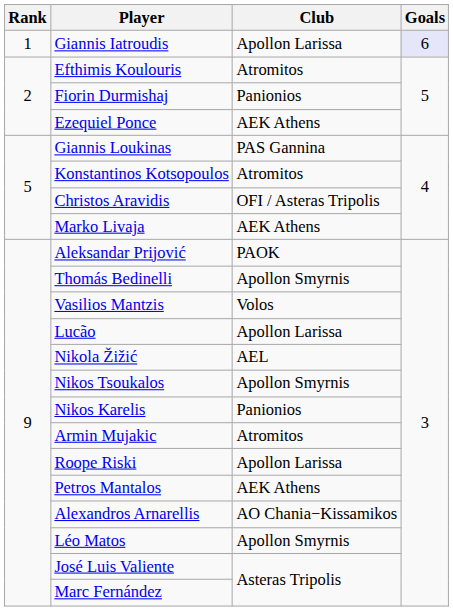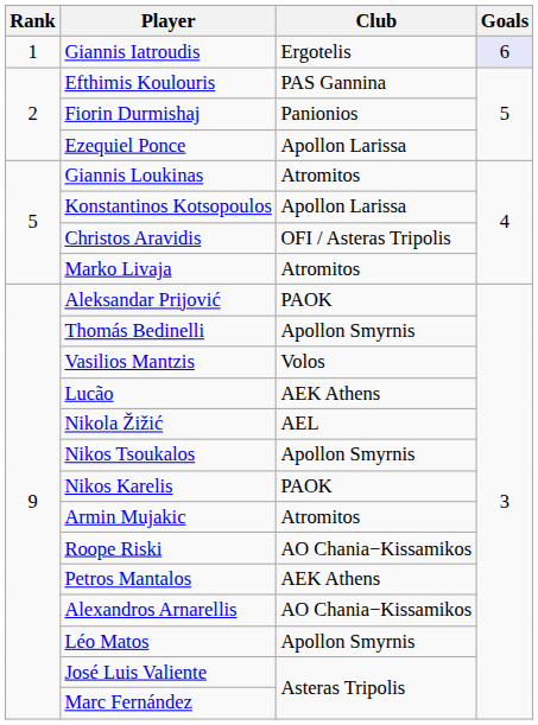Giannis Iatroudis | Club: Apollon Larissa -> Ergotelis
Efthimis Koulouris | Club: Atromitos -> PAS Gannina
Ezequiel Ponce | Club: AEK Athens -> Apollon Larissa
Giannis Loukinas | Club: PAS Gannina -> Atromitos
Konstantinos Kotsopoulos | Club: Atromitos -> Apollon Larissa
Marko Livaja | Club: AEK Athens -> Atromitos
Lucão | Club: Apollon Larissa -> AEK Athens
Nikos Karelis | Club: Panionios -> PAOK
Roope Riski | Club: Apollon Larissa -> AO Chania−Kissamikos
